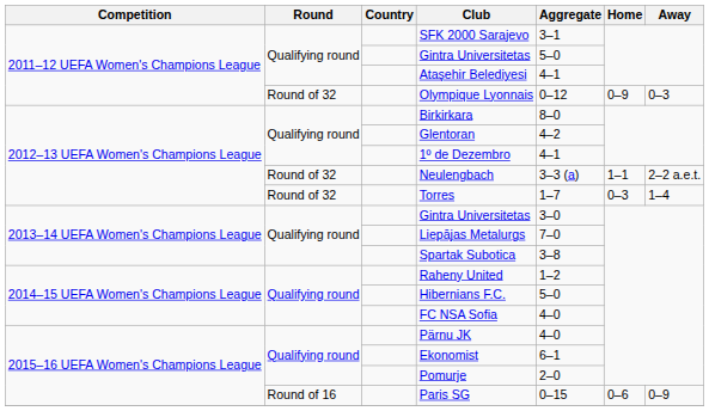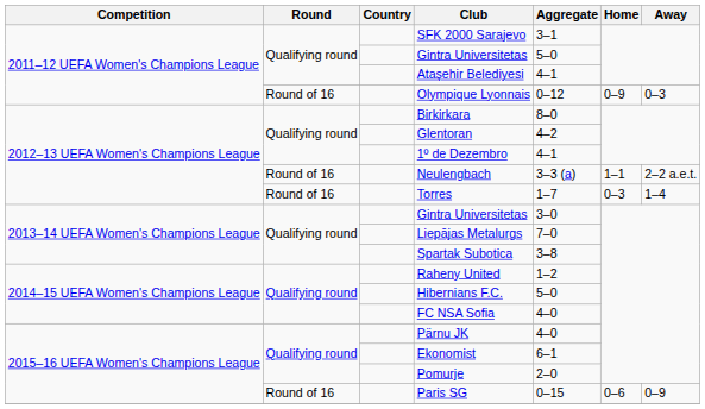Olympique Lyonnais | Round: Round of 32 -> Round of 16
Neulengbach | Round: Round of 32 -> Round of 16
Torres | Round: Round of 32 -> Round of 16
